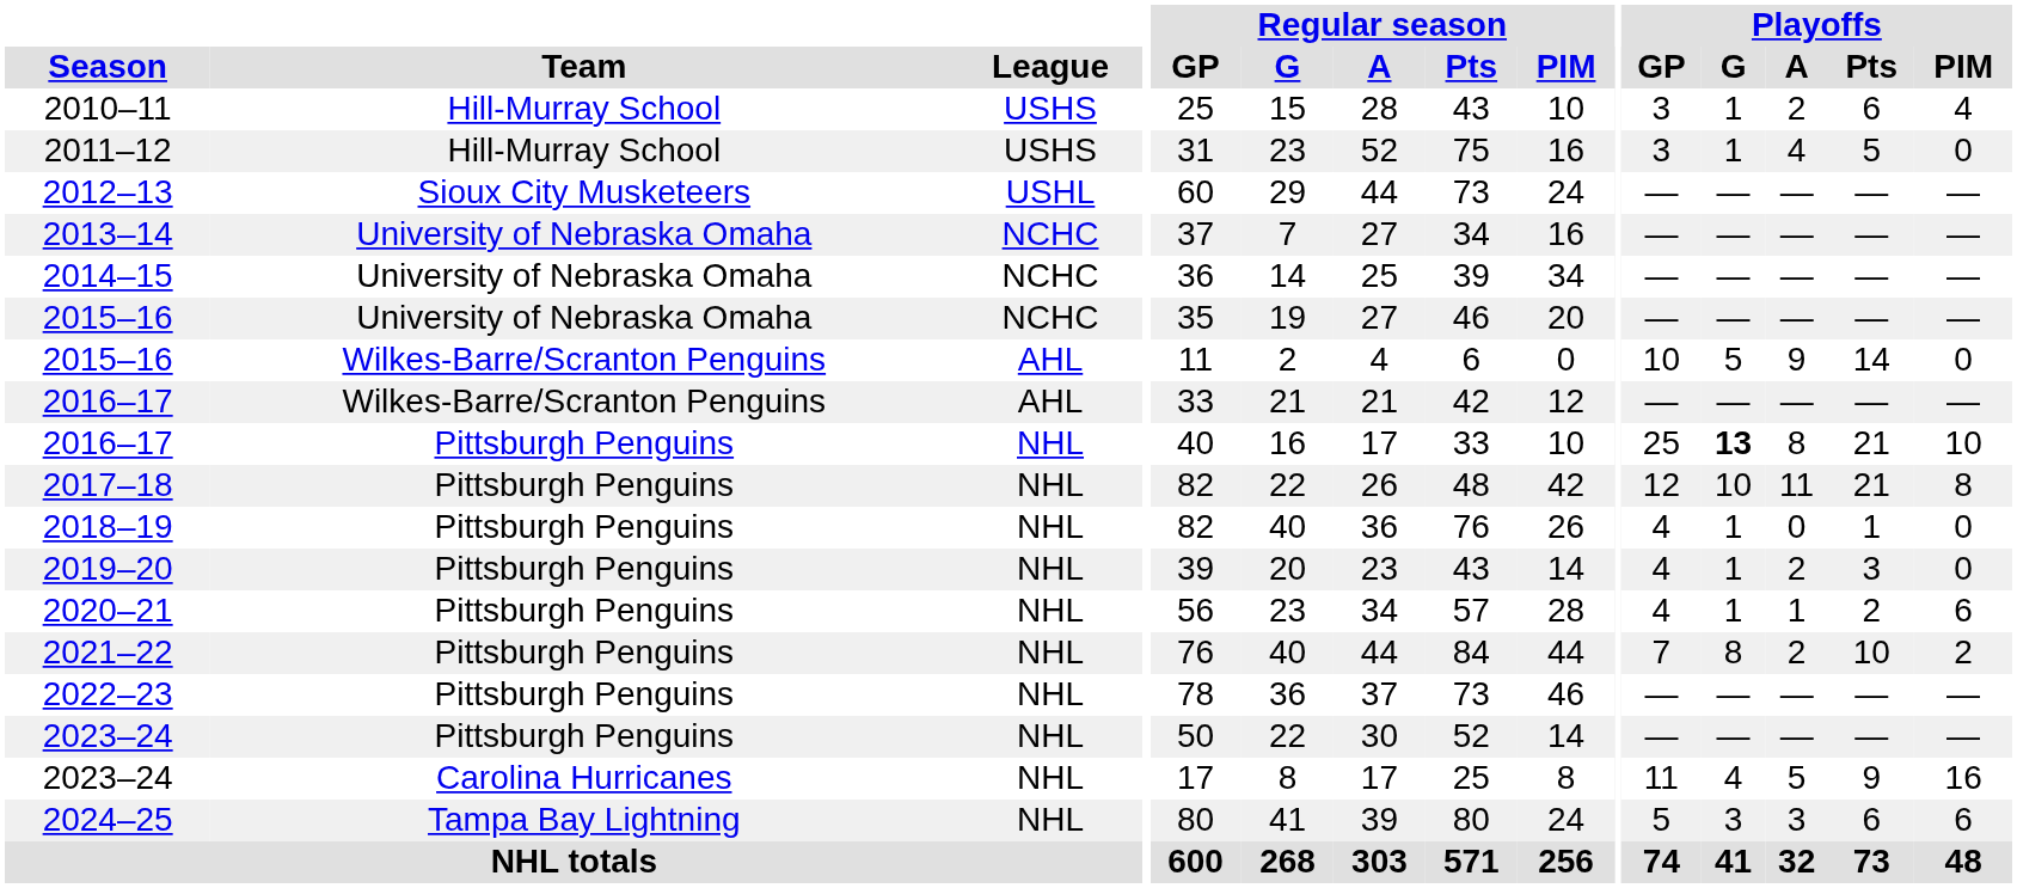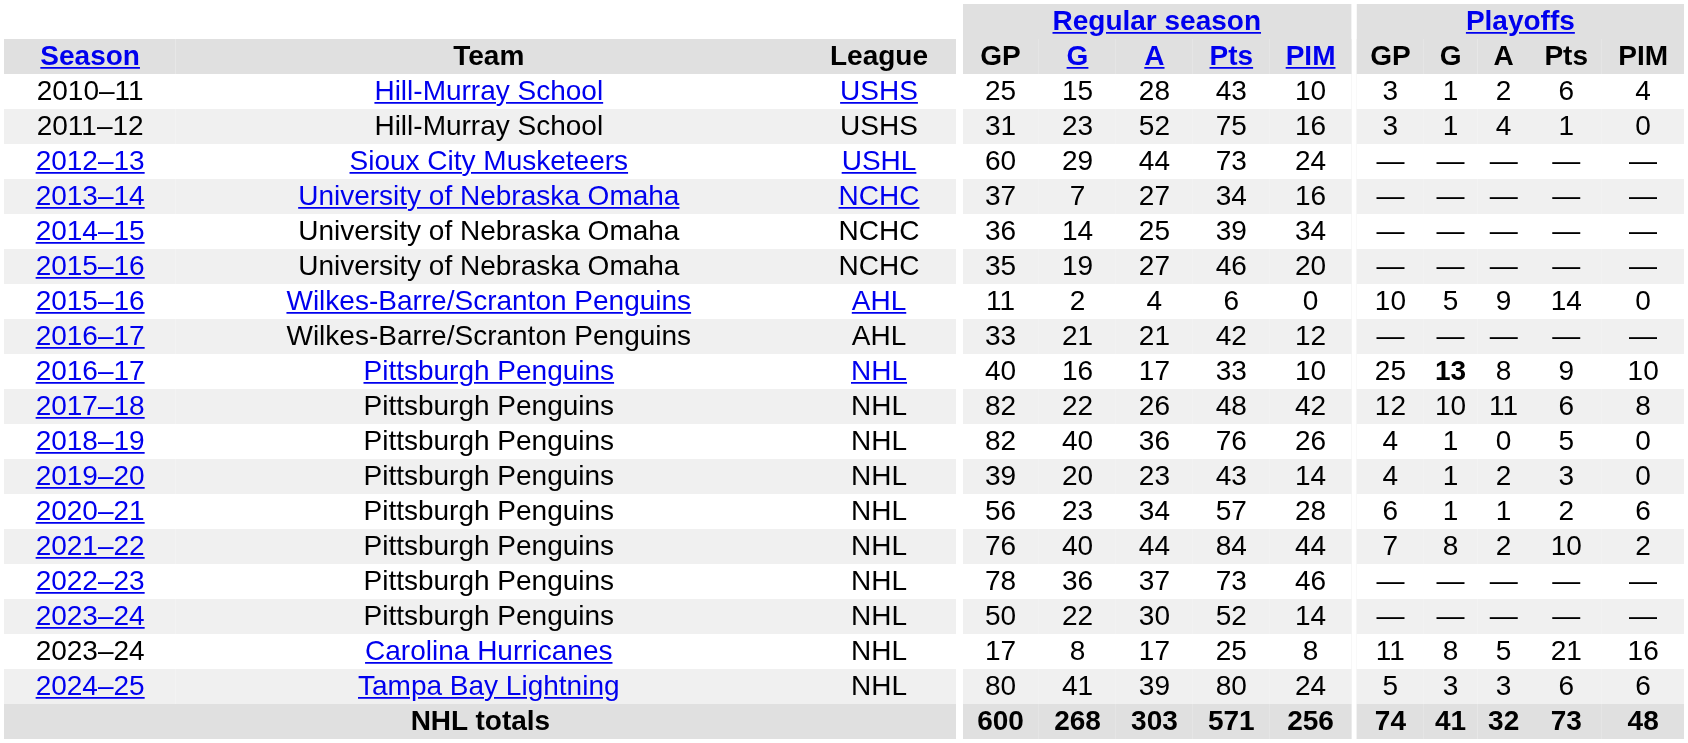2011–12 | Playoffs / Pts: 5 -> 1
2016–17 / Pittsburgh Penguins | Playoffs / Pts: 21 -> 9
2017–18 | Playoffs / Pts: 21 -> 6
2018–19 | Playoffs / Pts: 1 -> 5
2020–21 | Playoffs / GP: 4 -> 6
2023–24 / Carolina Hurricanes | Playoffs / G: 4 -> 8
2023–24 / Carolina Hurricanes | Playoffs / Pts: 9 -> 21
